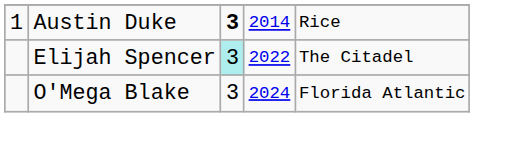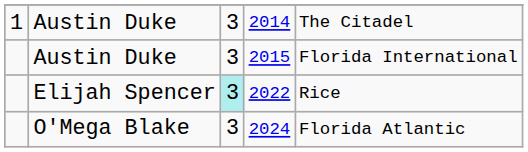2014 | column 3: bold -> normal
2014 | column 5: Rice -> The Citadel
+ row: Austin Duke | 3 | 2015 | Florida International
2022 | column 5: The Citadel -> Rice
